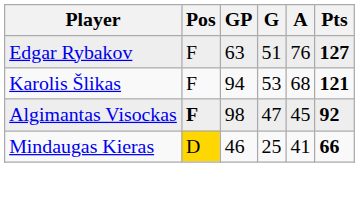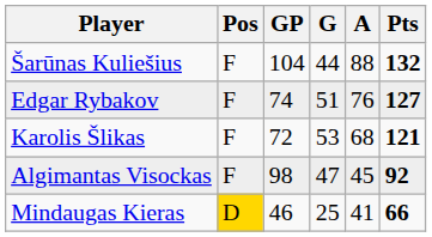+ row: Šarūnas Kuliešius | F | 104 | 44 | 88 | 132
Edgar Rybakov | GP: 63 -> 74
Karolis Šlikas | GP: 94 -> 72
Algimantas Visockas | Pos: bold -> normal
